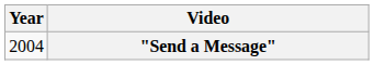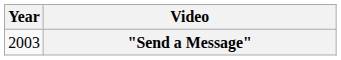"Send a Message" | Year: 2004 -> 2003
